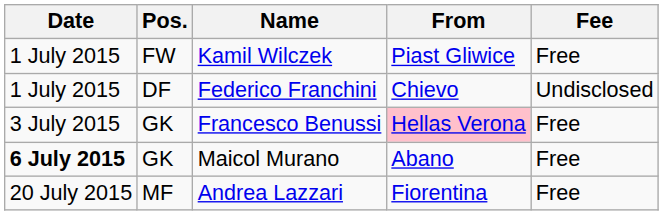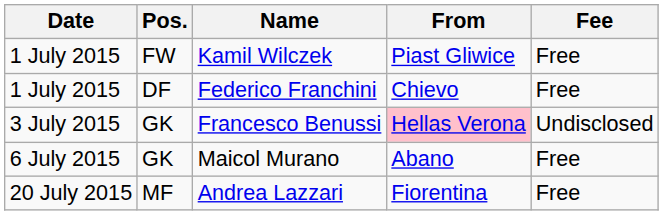Federico Franchini | Fee: Undisclosed -> Free
Francesco Benussi | Fee: Free -> Undisclosed
Maicol Murano | Date: bold -> normal
